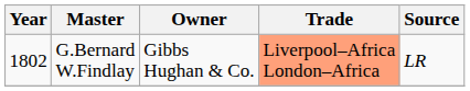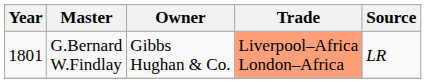G.Bernard W.Findlay | Year: 1802 -> 1801
